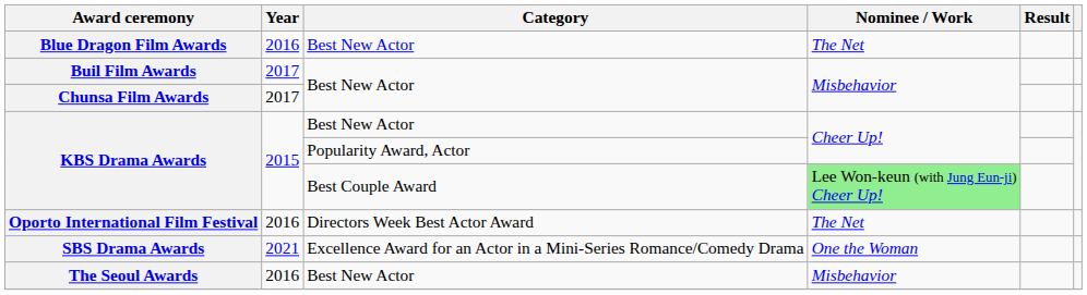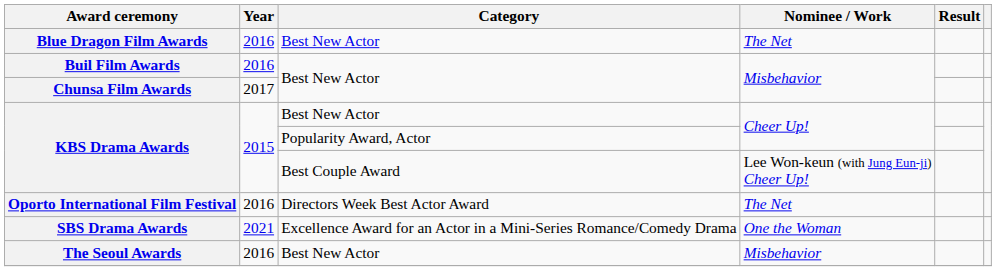Buil Film Awards | Year: 2017 -> 2016
KBS Drama Awards / Best Couple Award | Nominee / Work: lightgreen background -> no background
